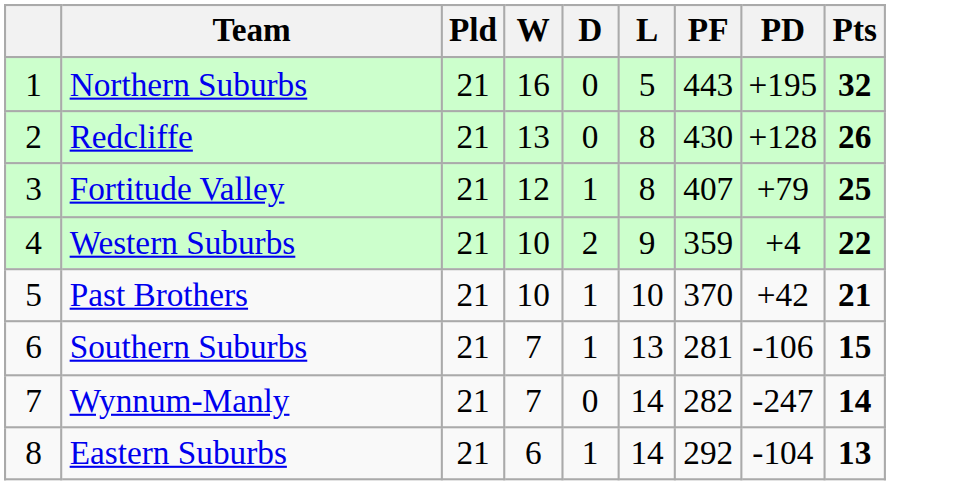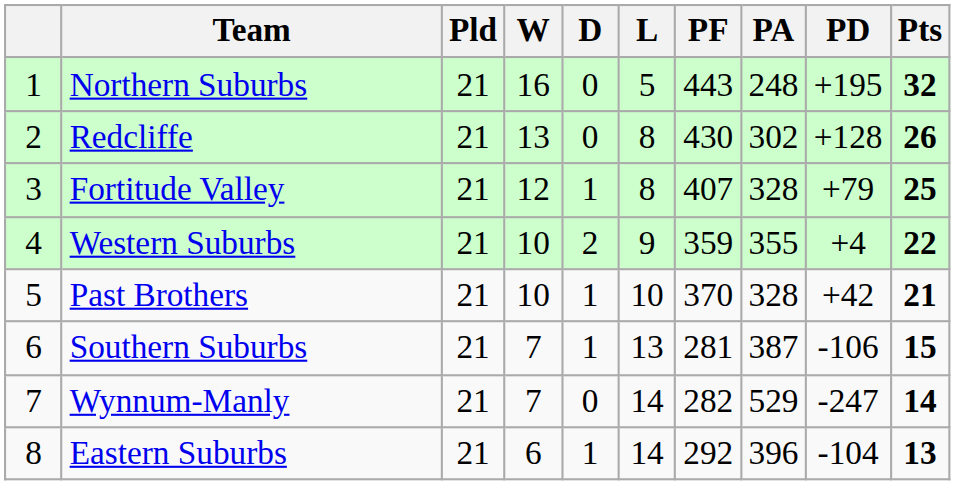+ column: PA | 248 | 302 | 328 | 355 | 328 | 387 | 529 | 396
